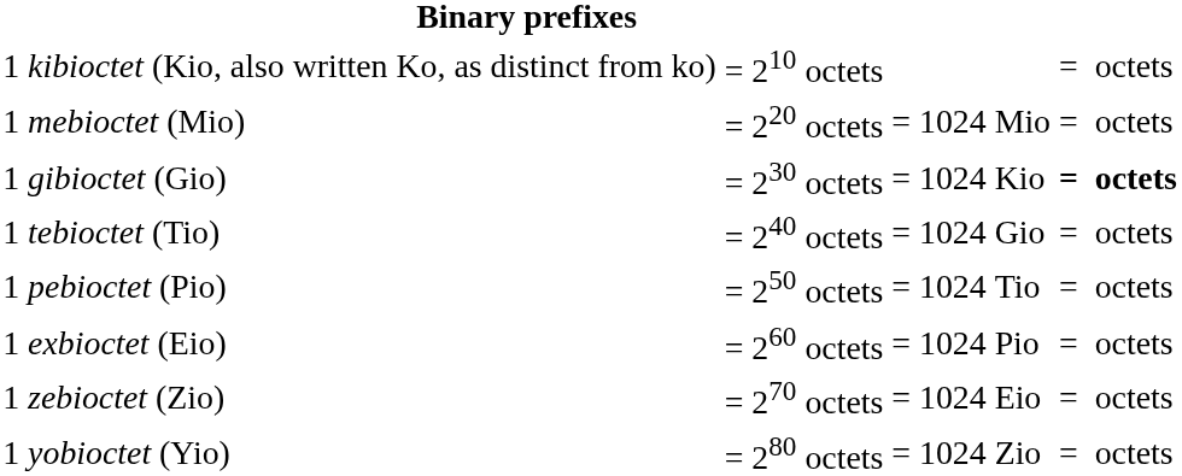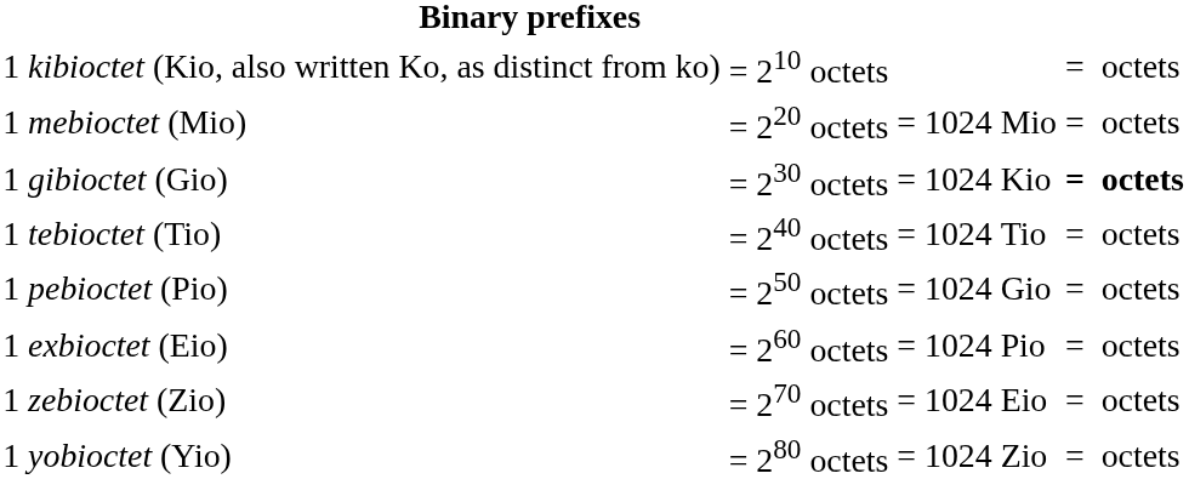1 tebioctet (Tio) | column 3: = 1024 Gio -> = 1024 Tio
1 pebioctet (Pio) | column 3: = 1024 Tio -> = 1024 Gio
